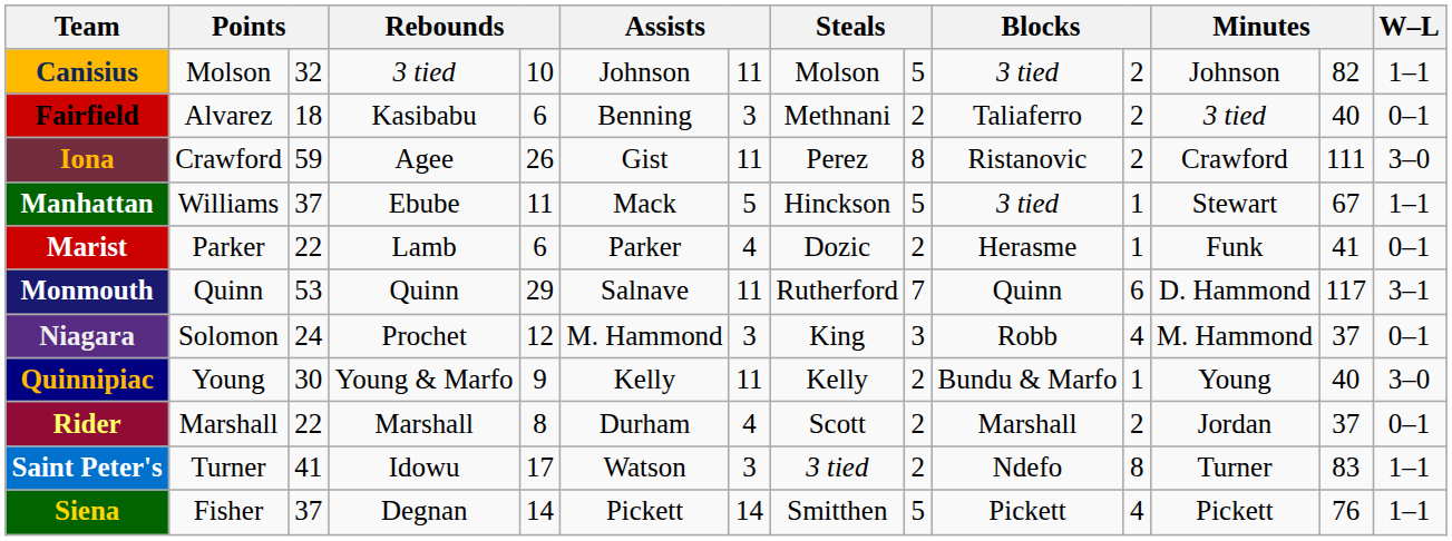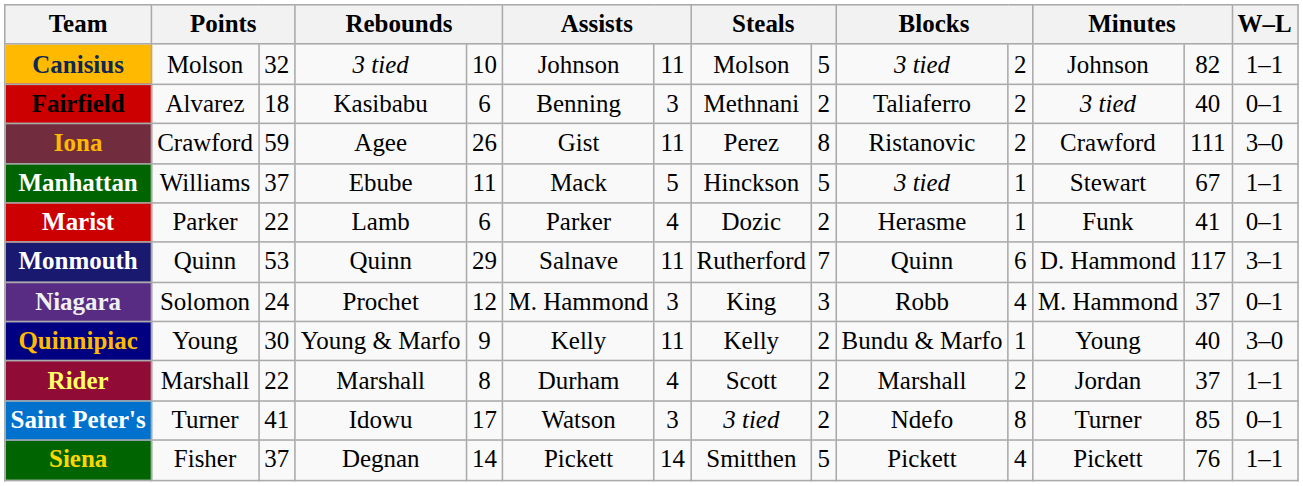Rider | W–L: 0–1 -> 1–1
Saint Peter's | column 13: 83 -> 85
Saint Peter's | W–L: 1–1 -> 0–1
